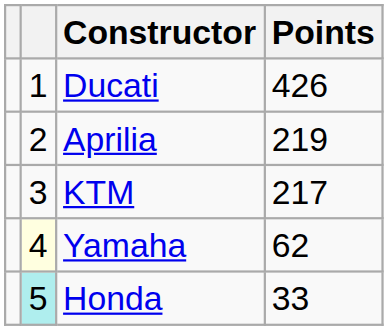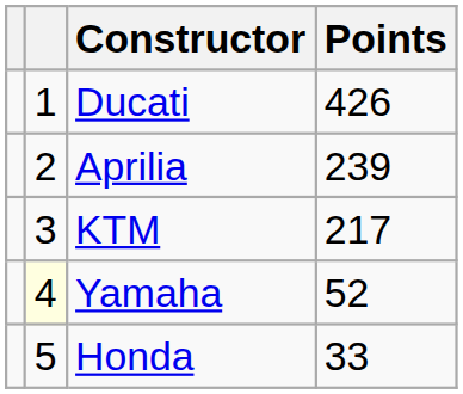Aprilia | Points: 219 -> 239
Yamaha | Points: 62 -> 52
Honda | column 2: paleturquoise background -> no background
